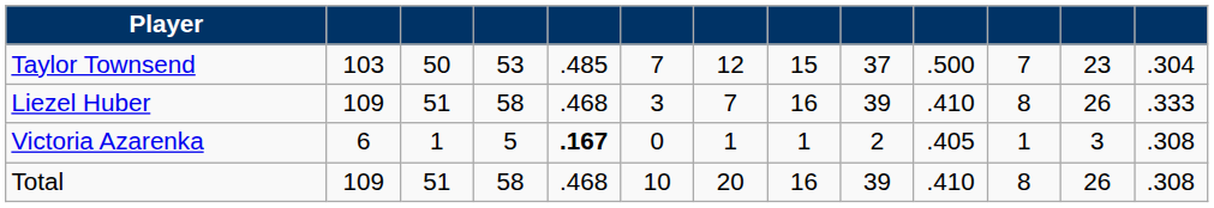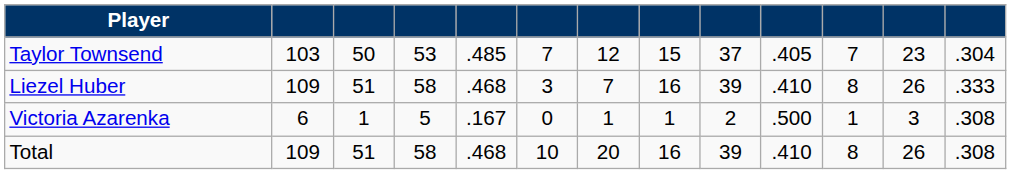Taylor Townsend | column 10: .500 -> .405
Victoria Azarenka | column 5: bold -> normal
Victoria Azarenka | column 10: .405 -> .500
